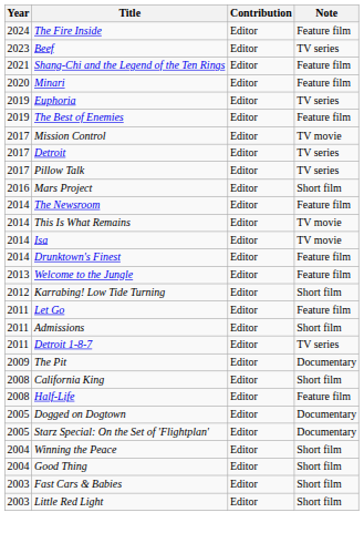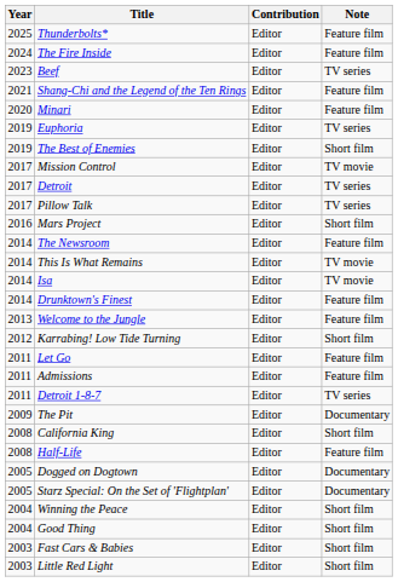+ row: 2025 | Thunderbolts* | Editor | Feature film
The Best of Enemies | Note: Feature film -> Short film
Admissions | Note: Short film -> Feature film
